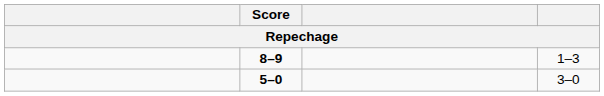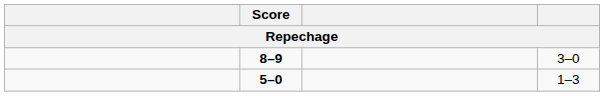8–9 | column 4: 1–3 -> 3–0
5–0 | column 4: 3–0 -> 1–3
